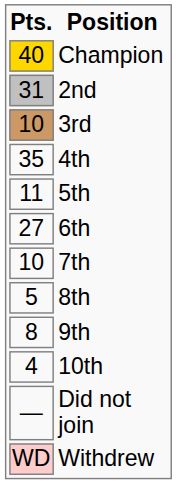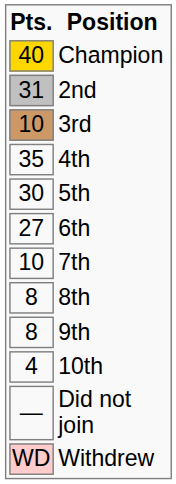5th | Pts.: 11 -> 30
8th | Pts.: 5 -> 8
